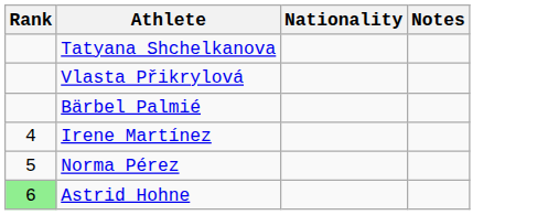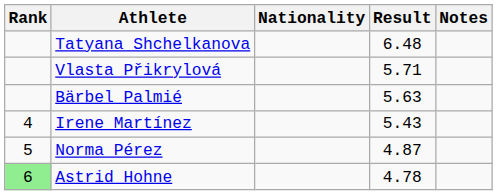+ column: Result | 6.48 | 5.71 | 5.63 | 5.43 | 4.87 | 4.78
